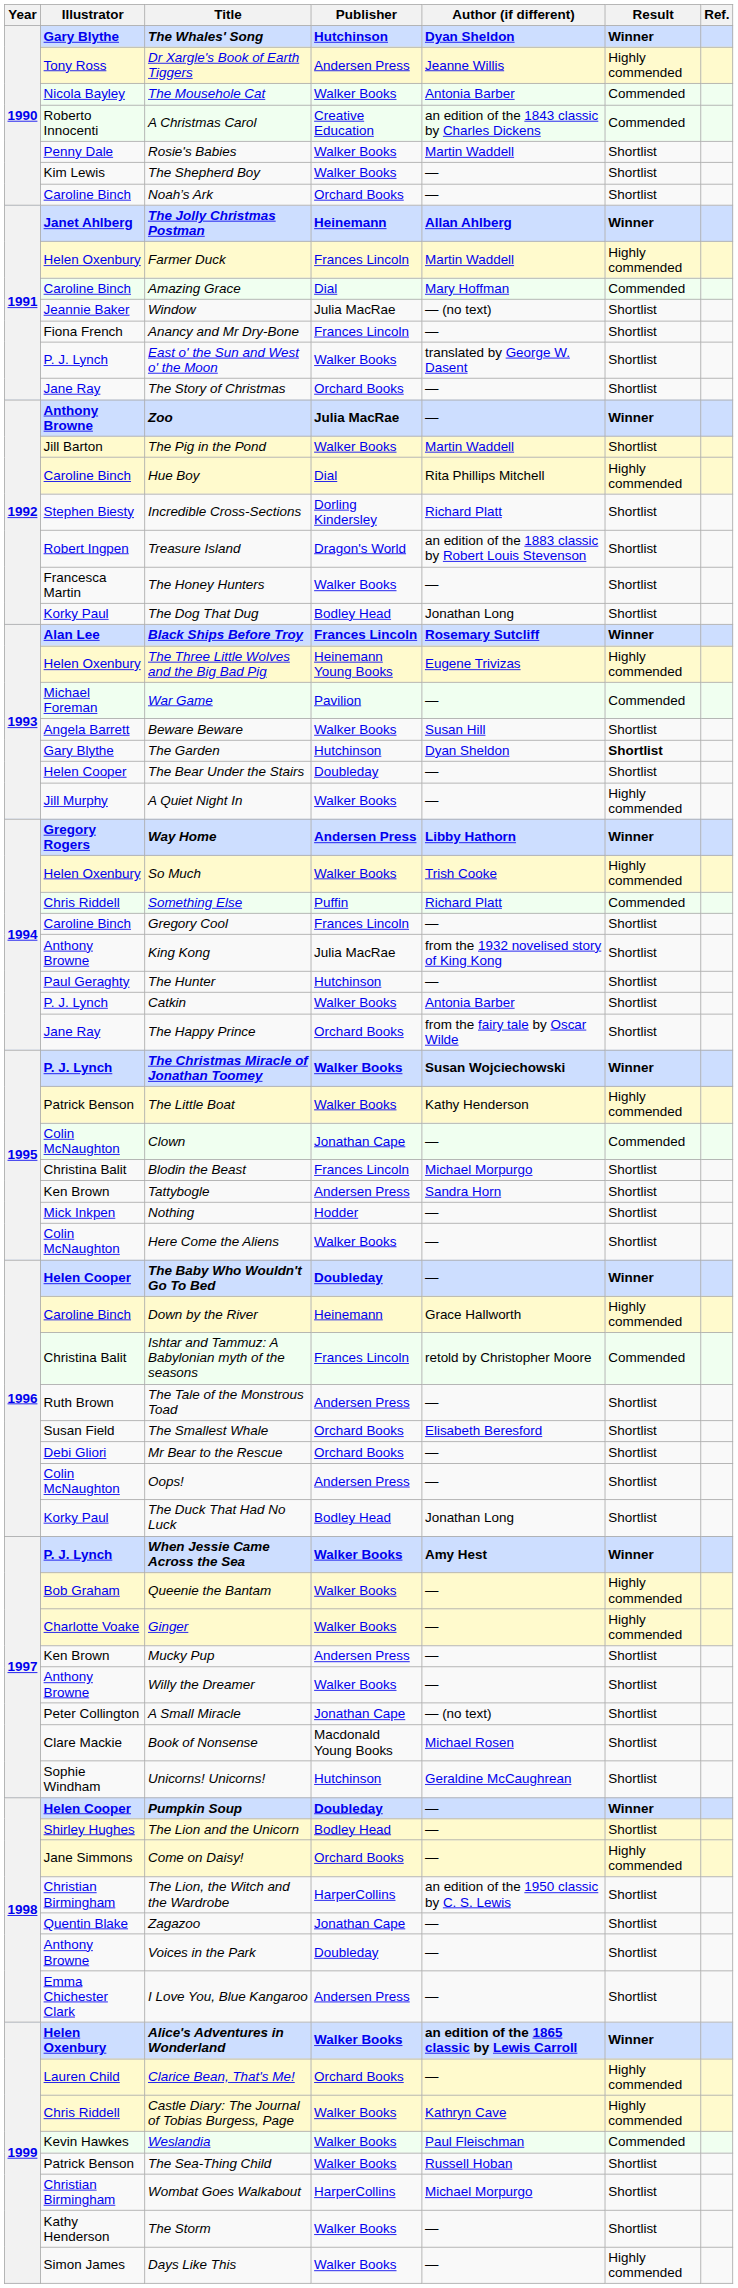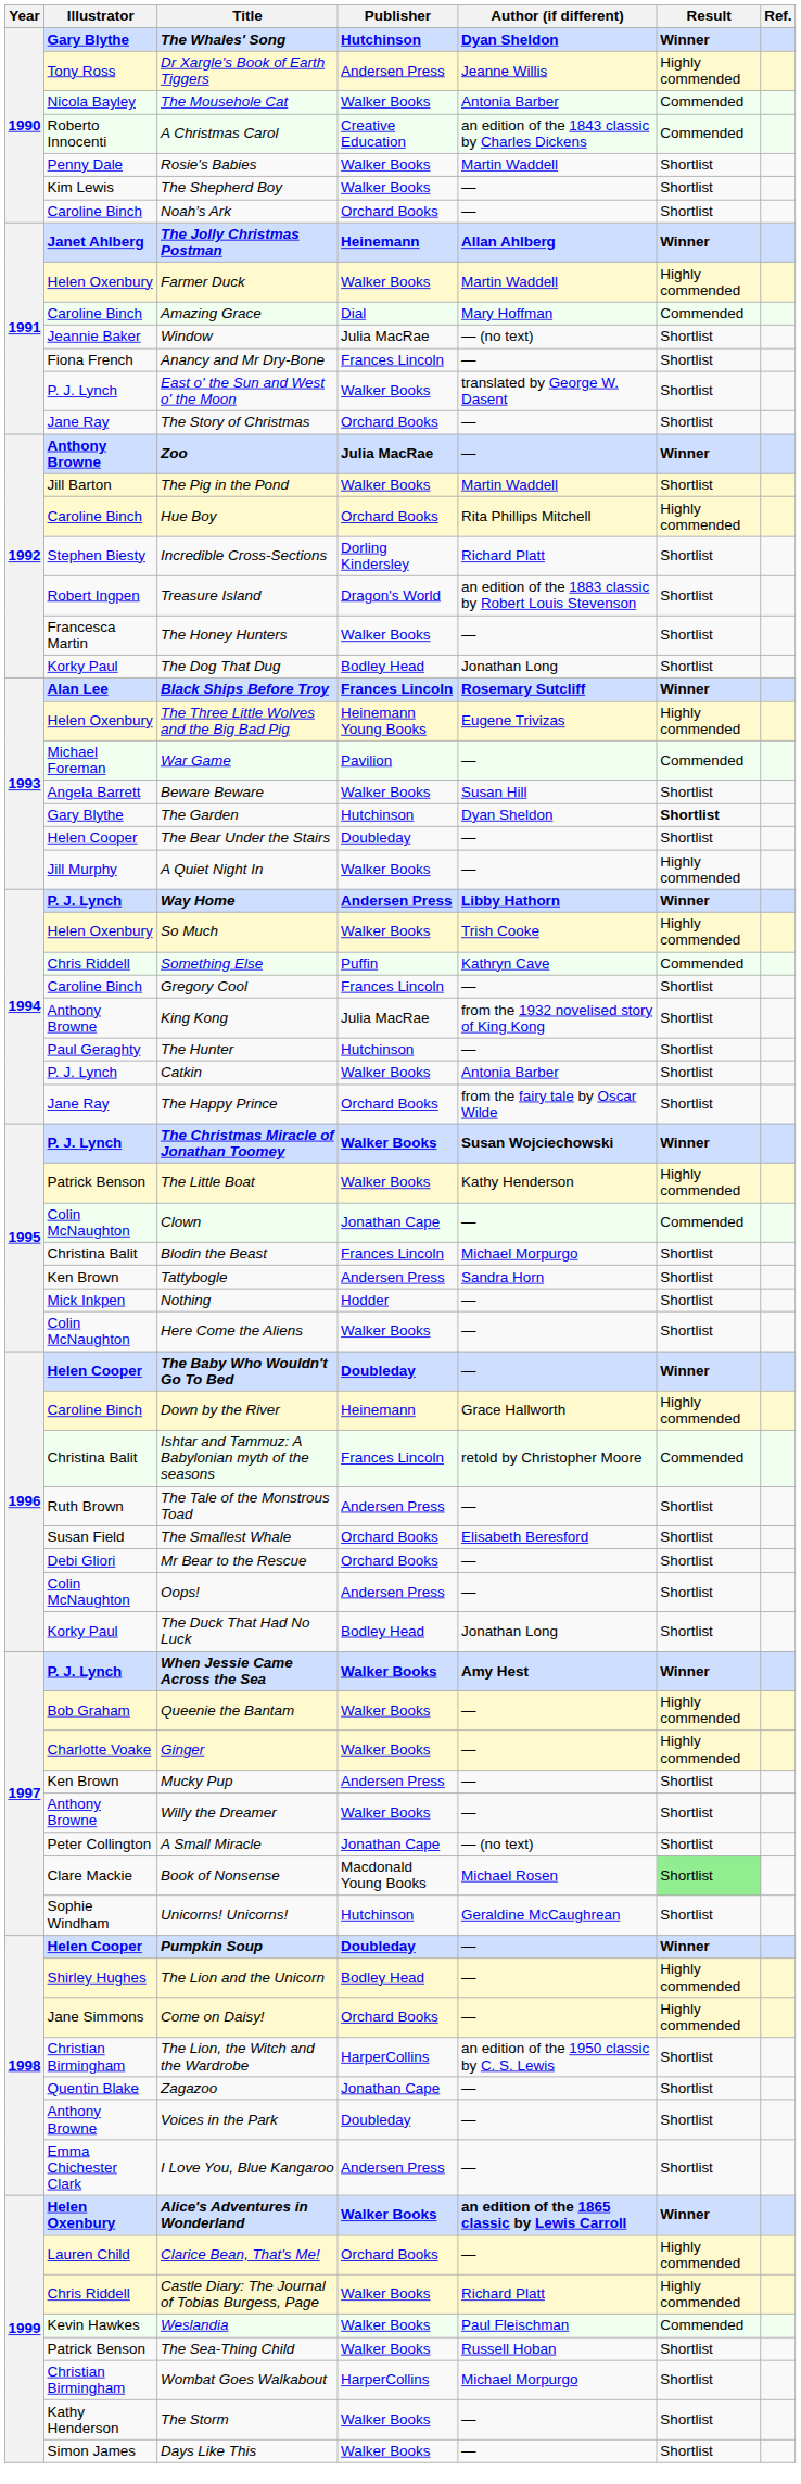Farmer Duck | Publisher: Frances Lincoln -> Walker Books
Hue Boy | Publisher: Dial -> Orchard Books
Way Home | Illustrator: Gregory Rogers -> P. J. Lynch
Something Else | Author (if different): Richard Platt -> Kathryn Cave
Book of Nonsense | Result: no background -> lightgreen background
The Lion and the Unicorn | Result: Shortlist -> Highly commended
Castle Diary: The Journal of Tobias Burgess, Page | Author (if different): Kathryn Cave -> Richard Platt
Days Like This | Result: Highly commended -> Shortlist
